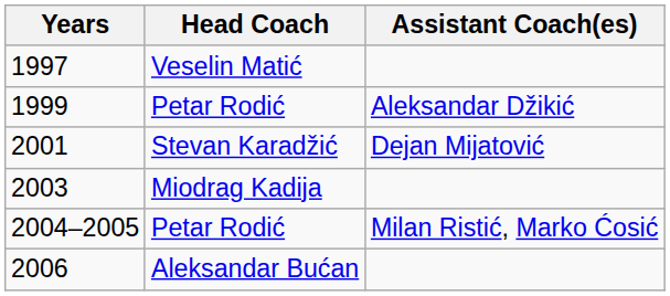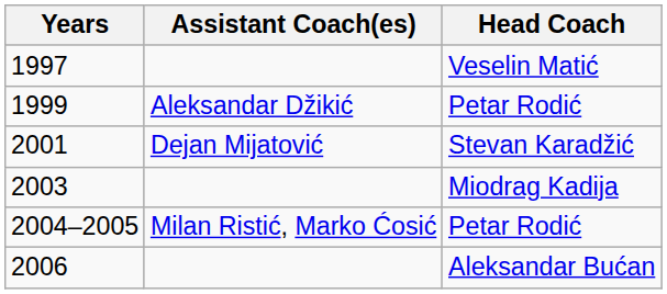columns swapped: Head Coach <-> Assistant Coach(es)
